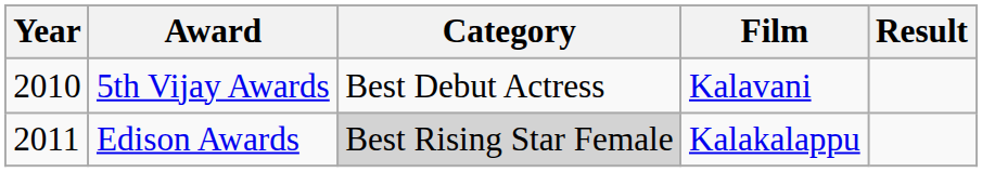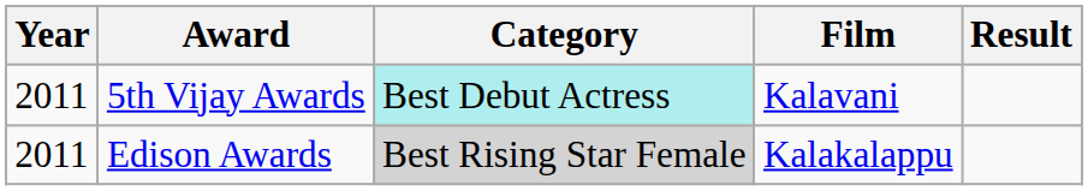5th Vijay Awards | Year: 2010 -> 2011
5th Vijay Awards | Category: no background -> paleturquoise background
